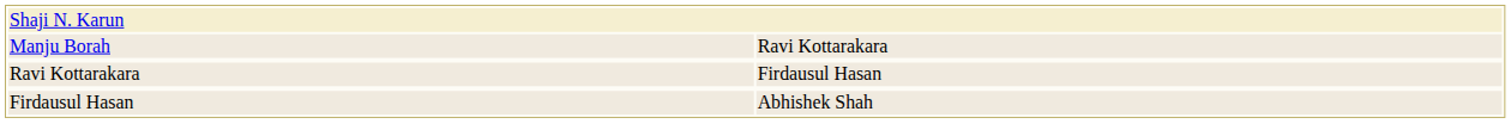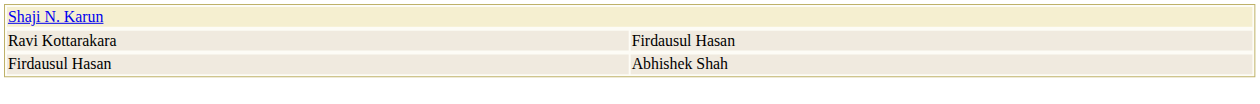- row: Manju Borah | Ravi Kottarakara
